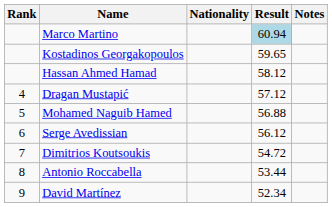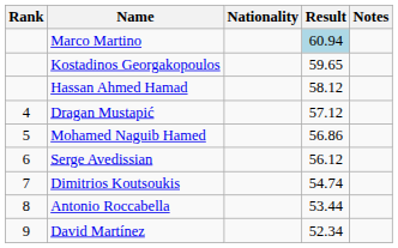Mohamed Naguib Hamed | Result: 56.88 -> 56.86
Dimitrios Koutsoukis | Result: 54.72 -> 54.74
